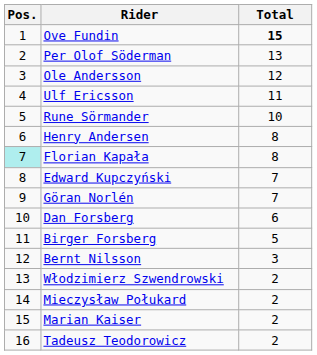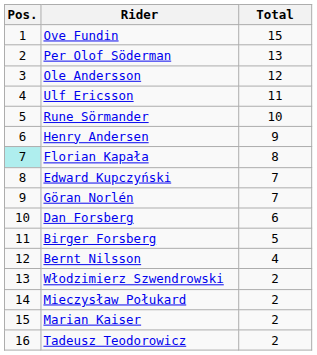Ove Fundin | Total: bold -> normal
Henry Andersen | Total: 8 -> 9
Bernt Nilsson | Total: 3 -> 4
